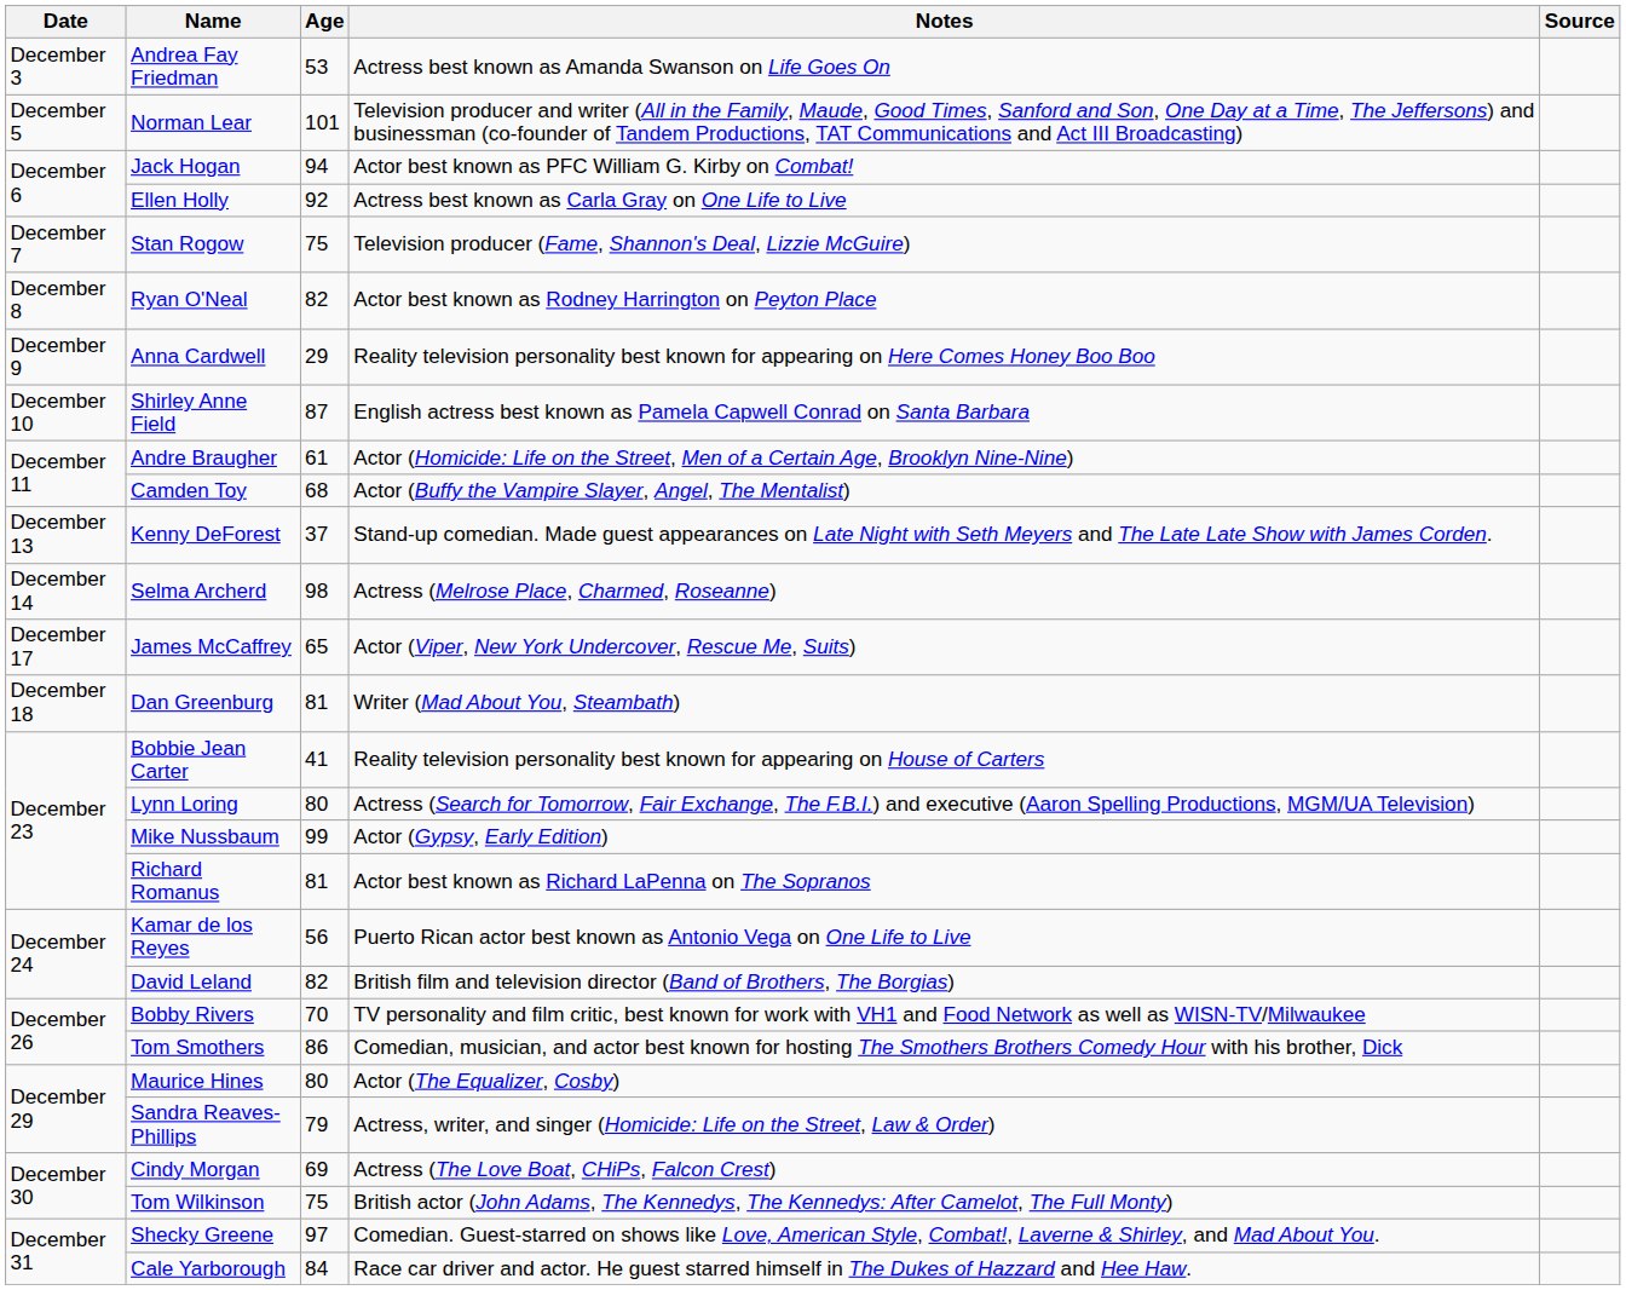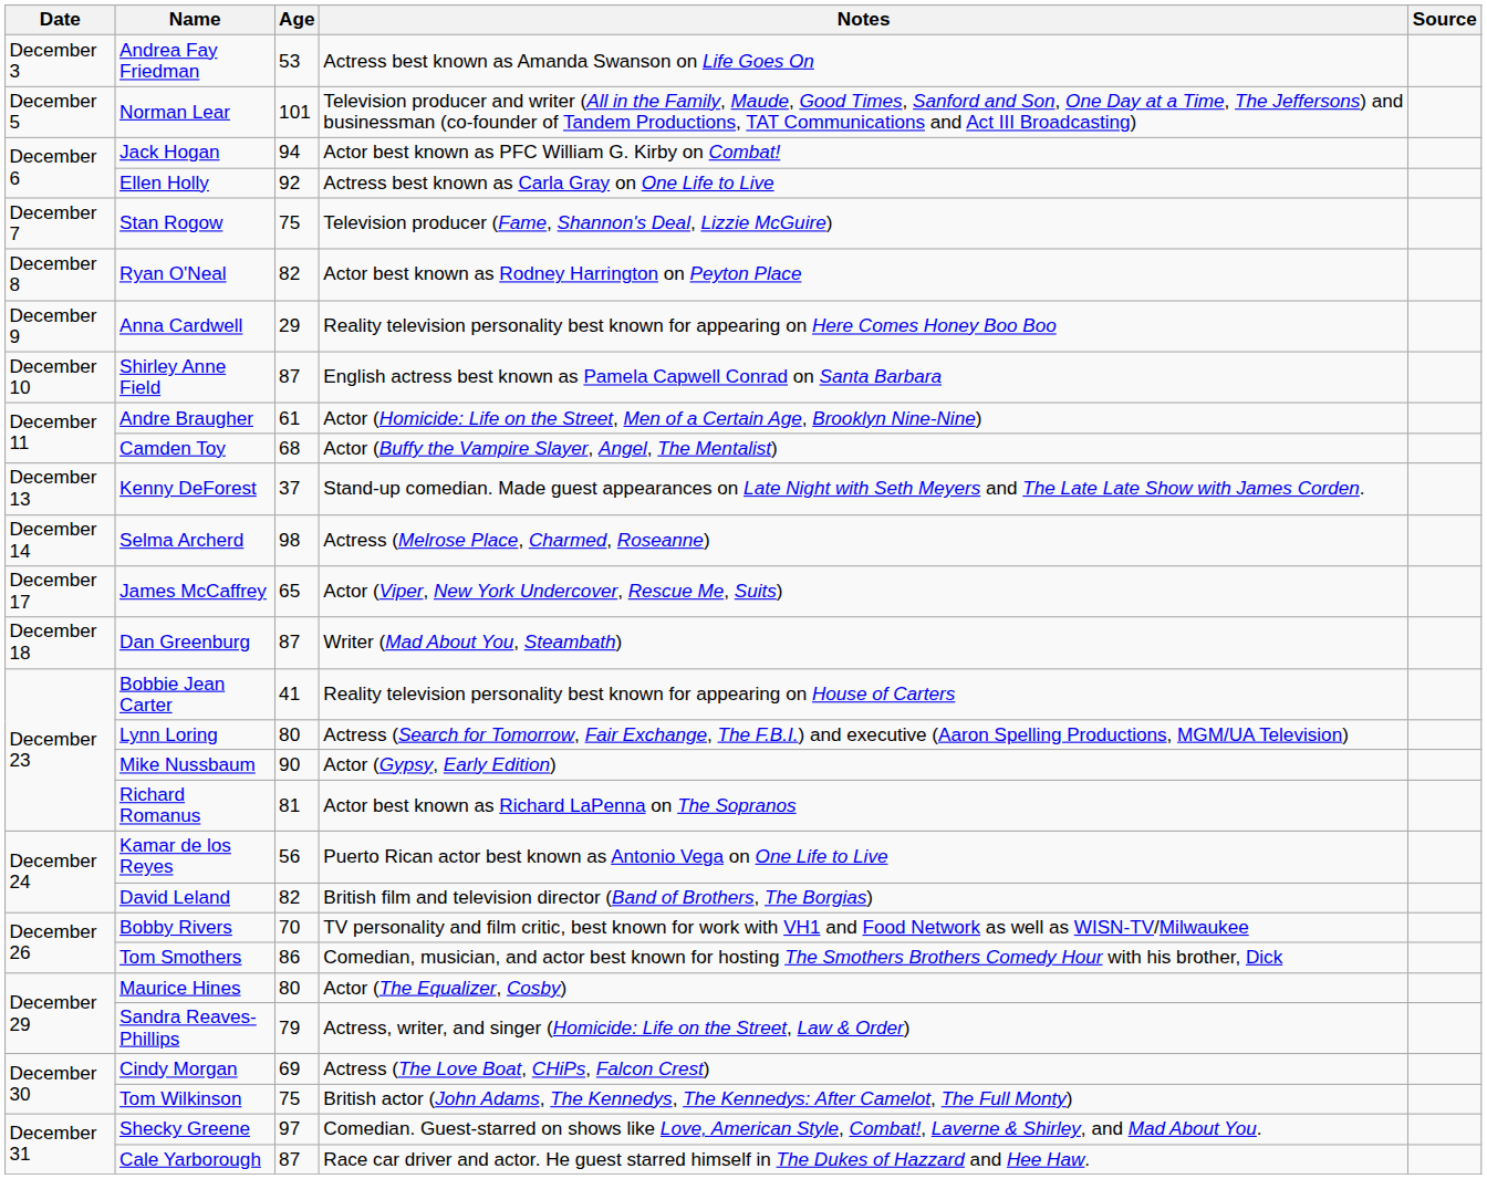Dan Greenburg | Age: 81 -> 87
Mike Nussbaum | Age: 99 -> 90
Cale Yarborough | Age: 84 -> 87
